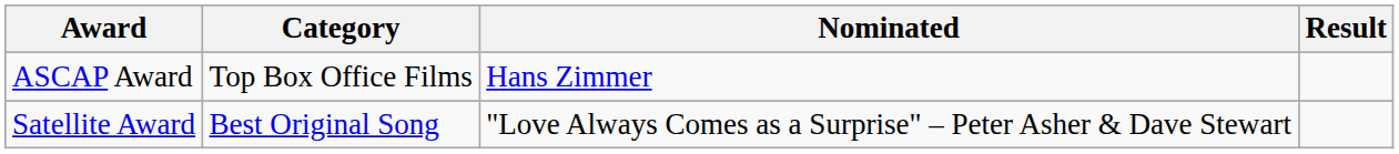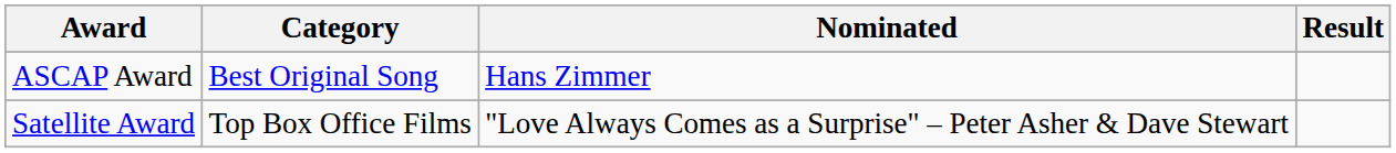ASCAP Award | Category: Top Box Office Films -> Best Original Song
Satellite Award | Category: Best Original Song -> Top Box Office Films
